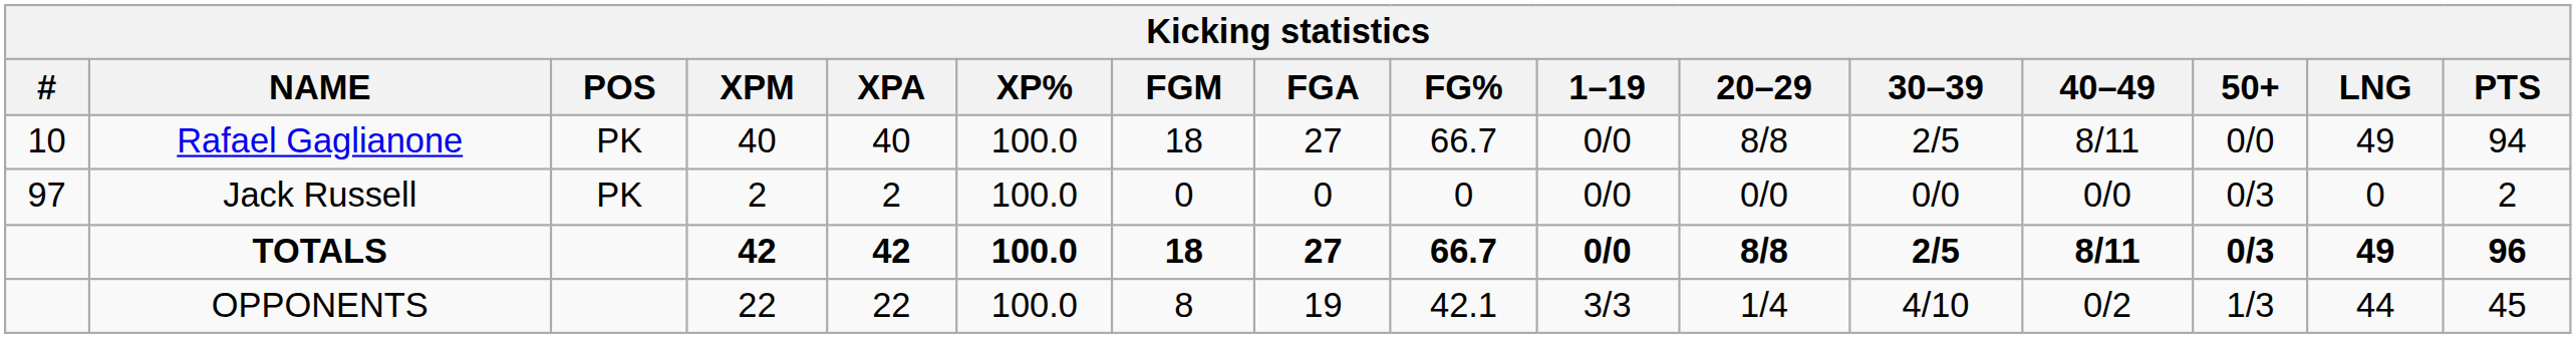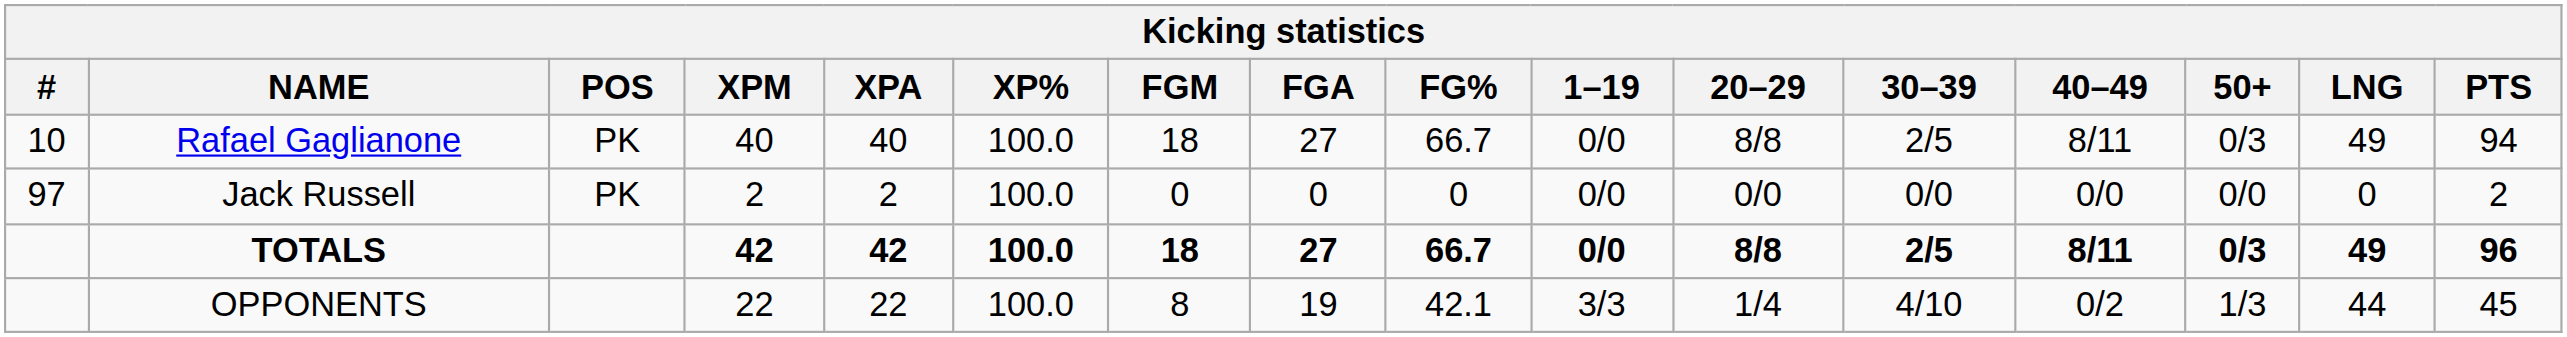Rafael Gaglianone | 50+: 0/0 -> 0/3
Jack Russell | 50+: 0/3 -> 0/0
